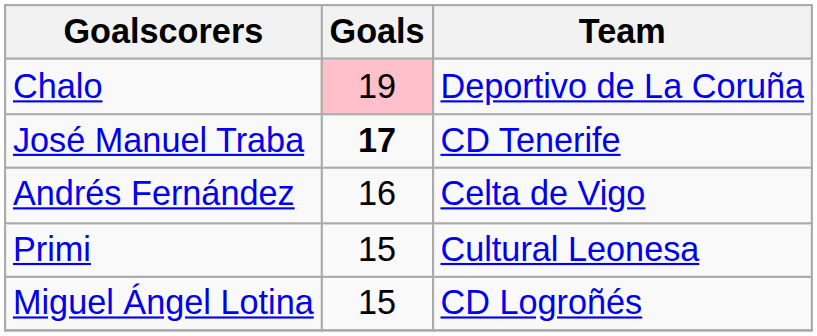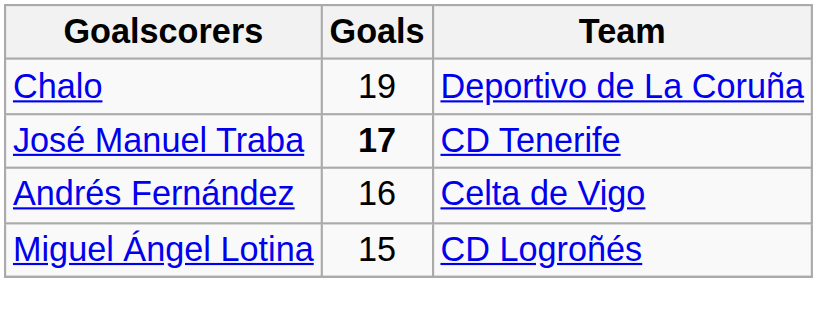Chalo | Goals: pink background -> no background
- row: Primi | 15 | Cultural Leonesa
